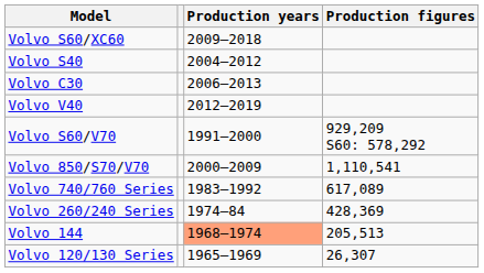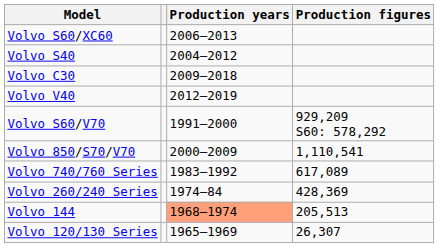Volvo S60/XC60 | Production years: 2009–2018 -> 2006–2013
Volvo C30 | Production years: 2006–2013 -> 2009–2018
